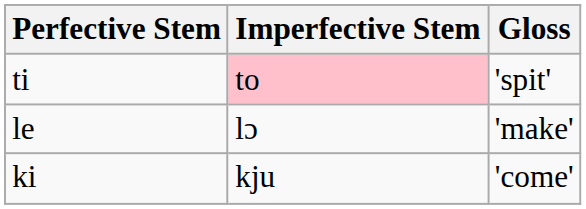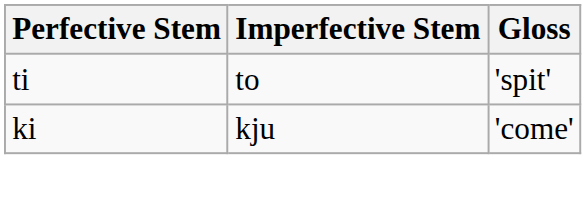ti | Imperfective Stem: pink background -> no background
- row: le | lɔ | 'make'
